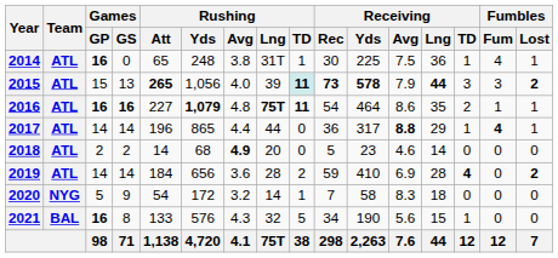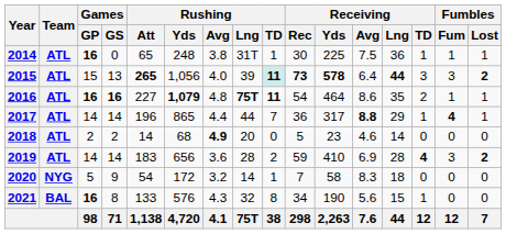2014 | Fumbles / Fum: 4 -> 1
2015 | Receiving / Avg: 7.9 -> 6.4
2017 | Rushing / TD: 0 -> 7
2019 | Rushing / Att: 184 -> 183
2019 | Fumbles / Fum: 0 -> 3
2021 | Rushing / TD: 5 -> 8
